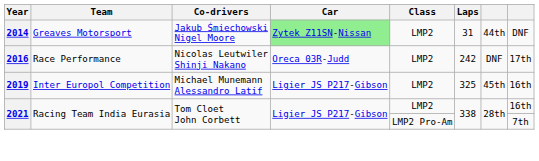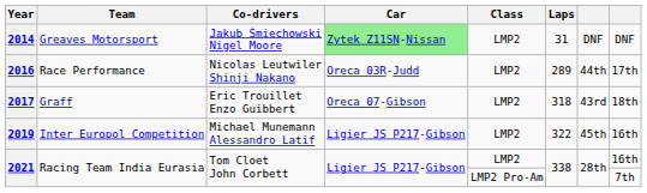2014 | column 7: 44th -> DNF
2016 | Laps: 242 -> 289
2016 | column 7: DNF -> 44th
+ row: 2017 | Graff | Eric Trouillet Enzo Guibbert | Oreca 07-Gibson | LMP2 | 318 | 43rd | 18th
2019 | Laps: 325 -> 322
